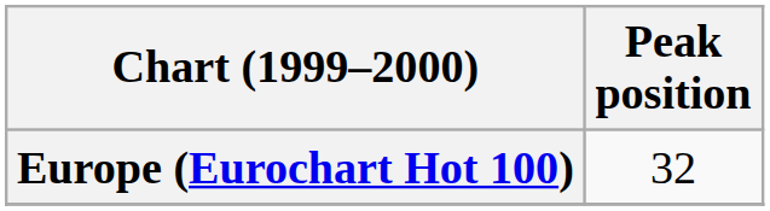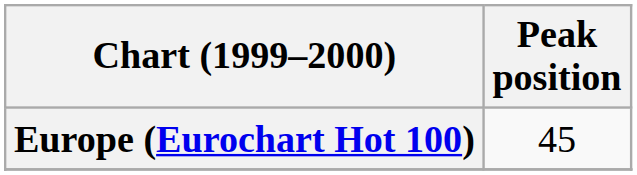Europe (Eurochart Hot 100) | Peak position: 32 -> 45
